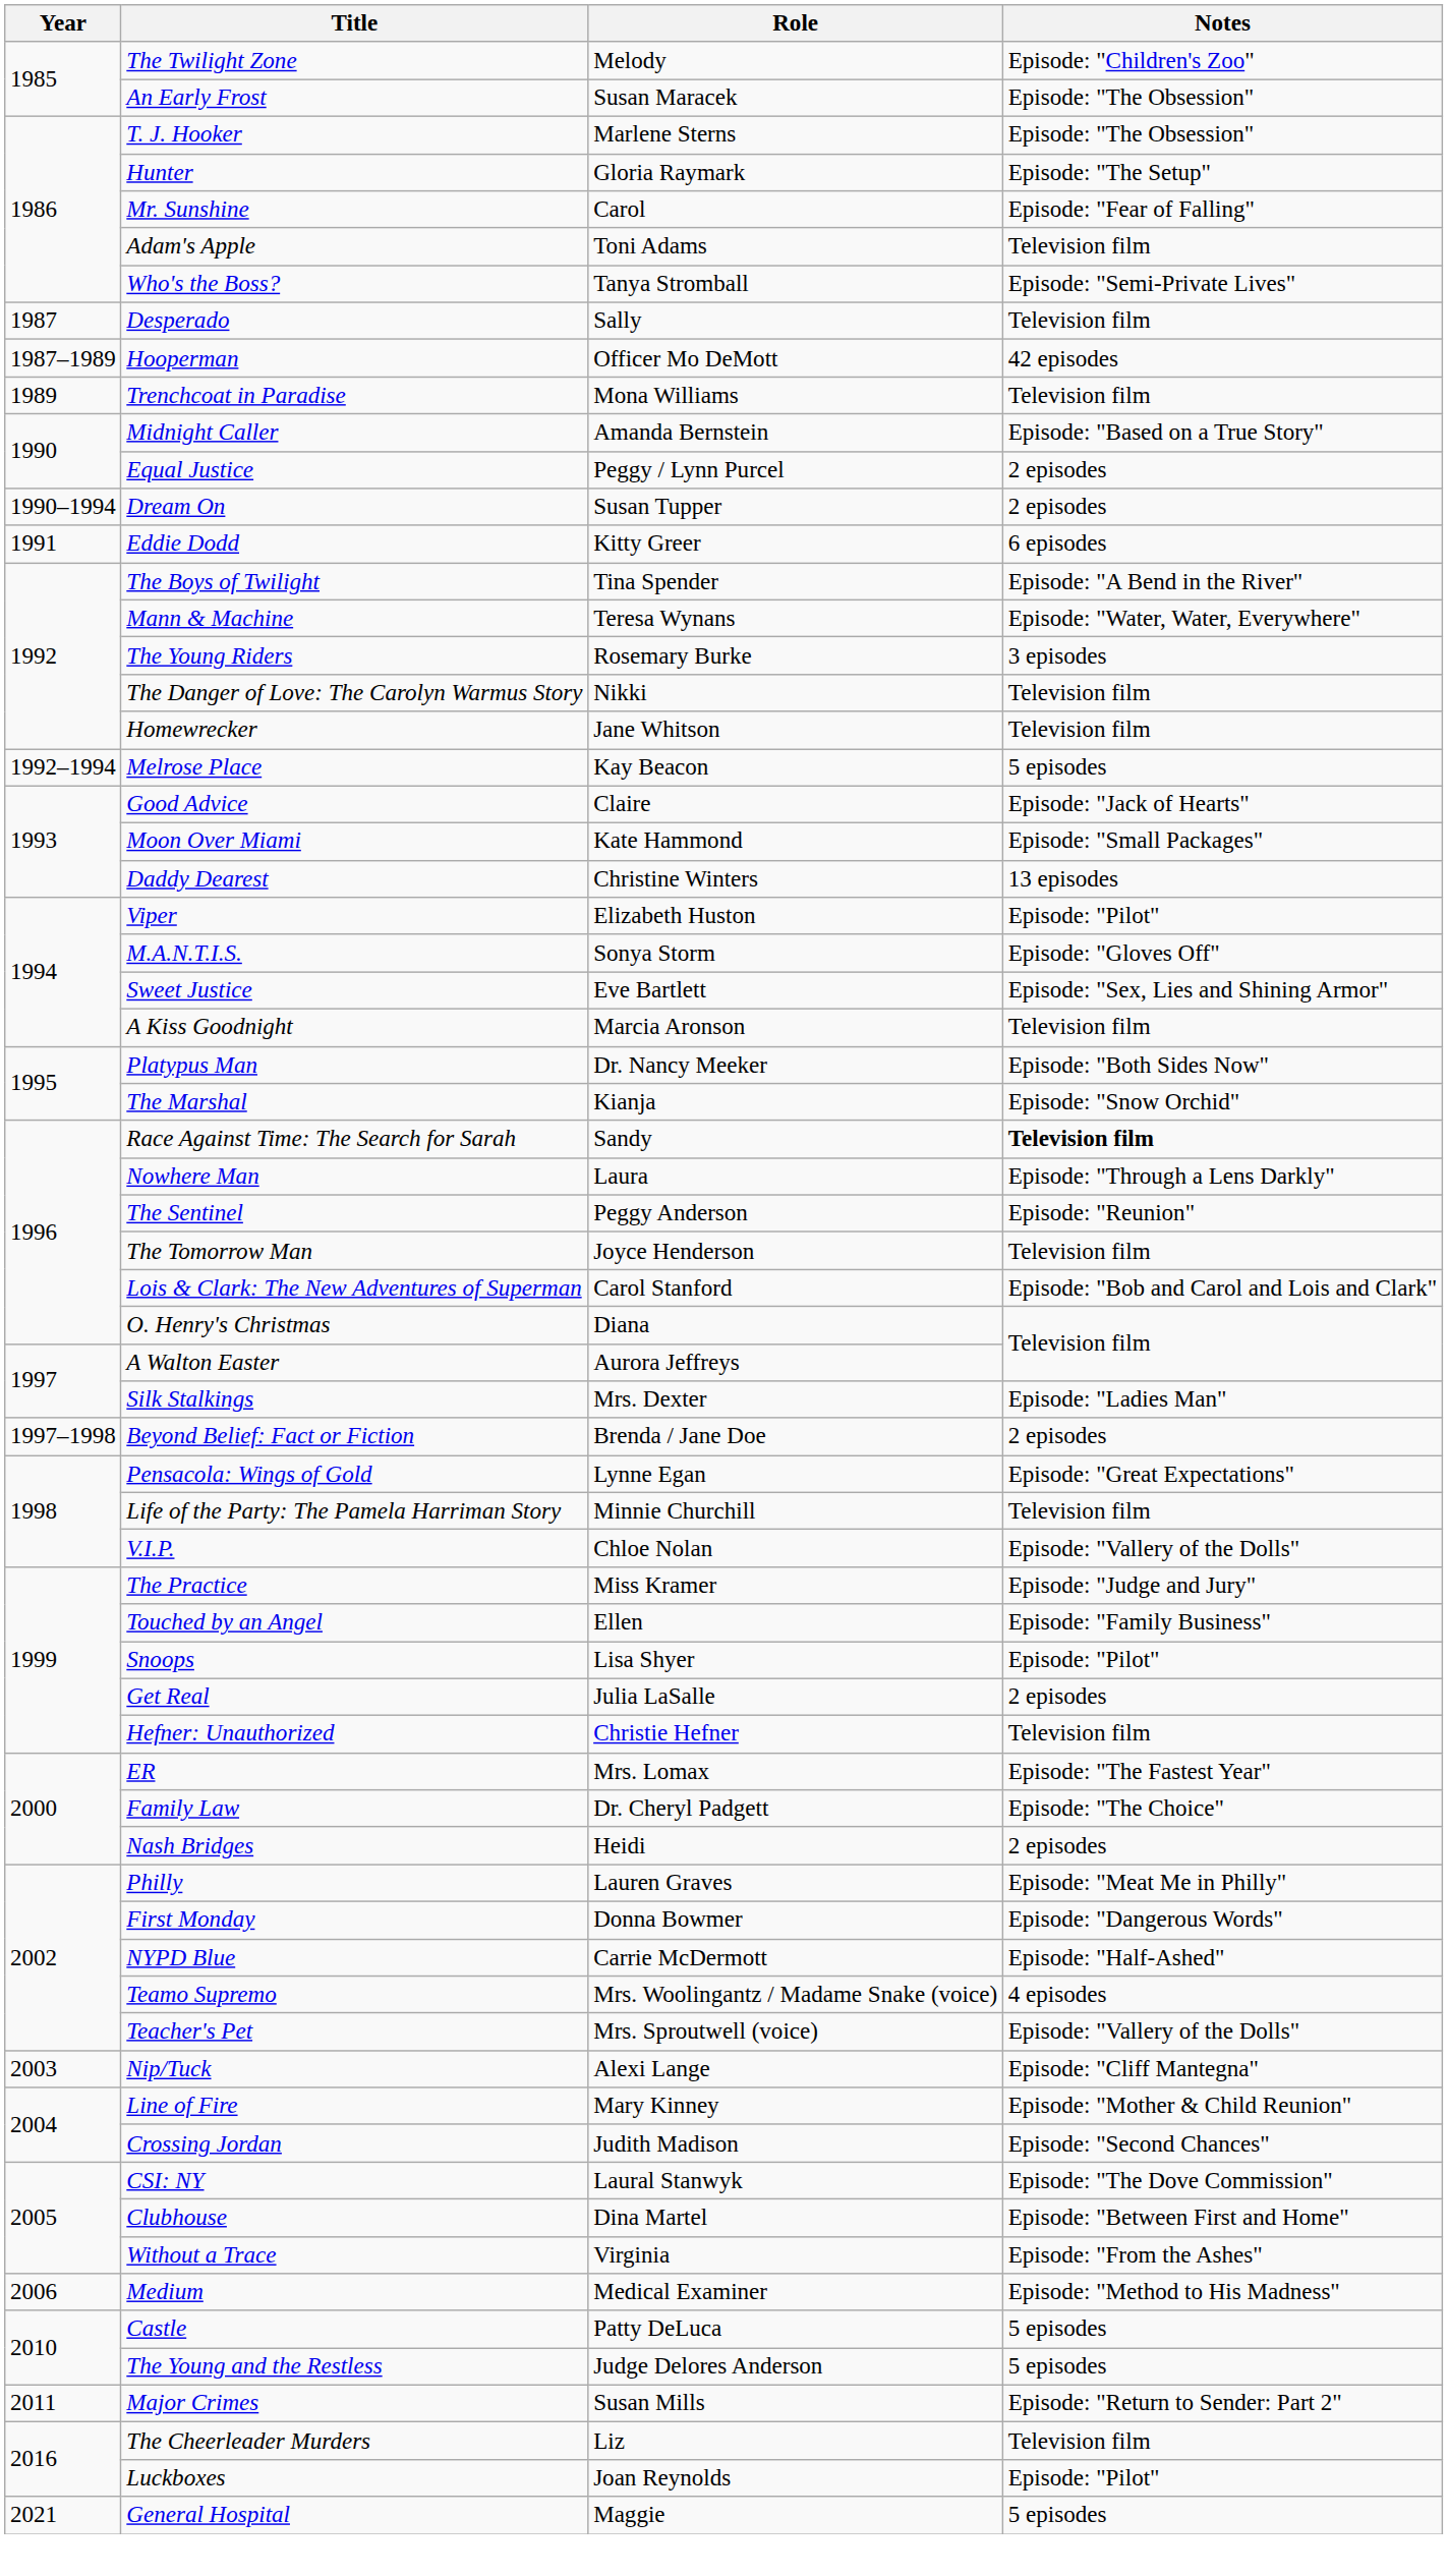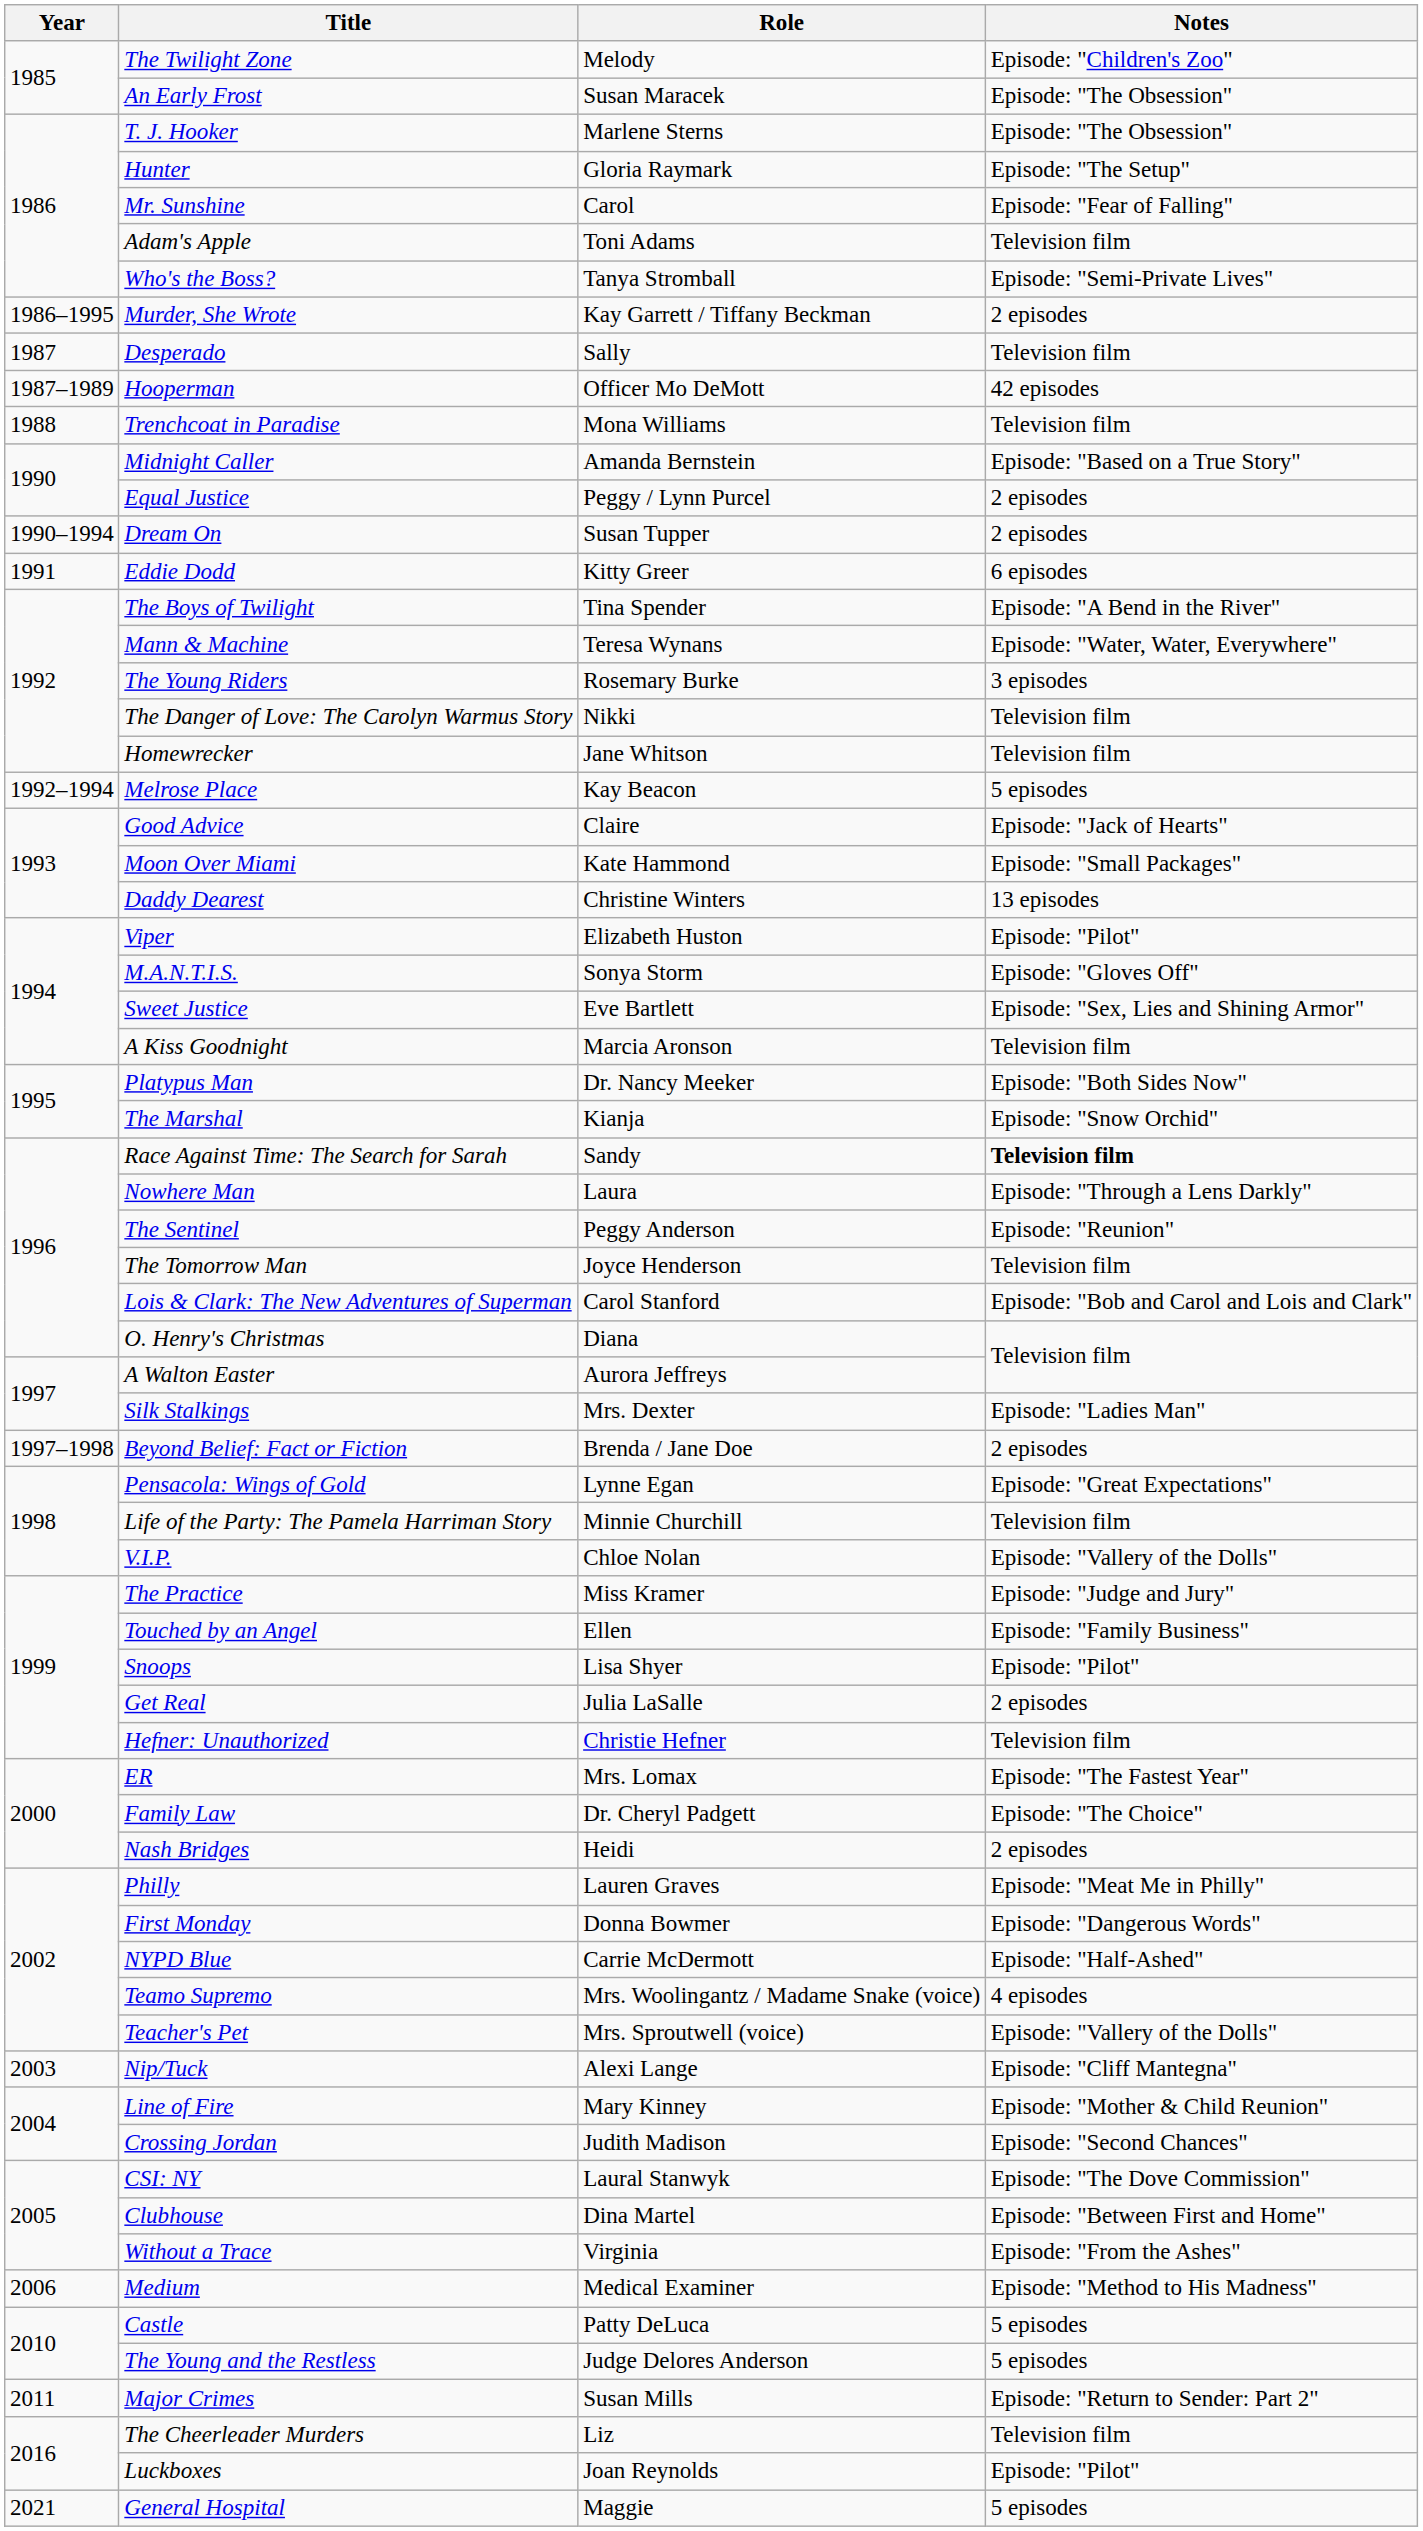+ row: 1986–1995 | Murder, She Wrote | Kay Garrett / Tiffany Beckman | 2 episodes
Trenchcoat in Paradise | Year: 1989 -> 1988
